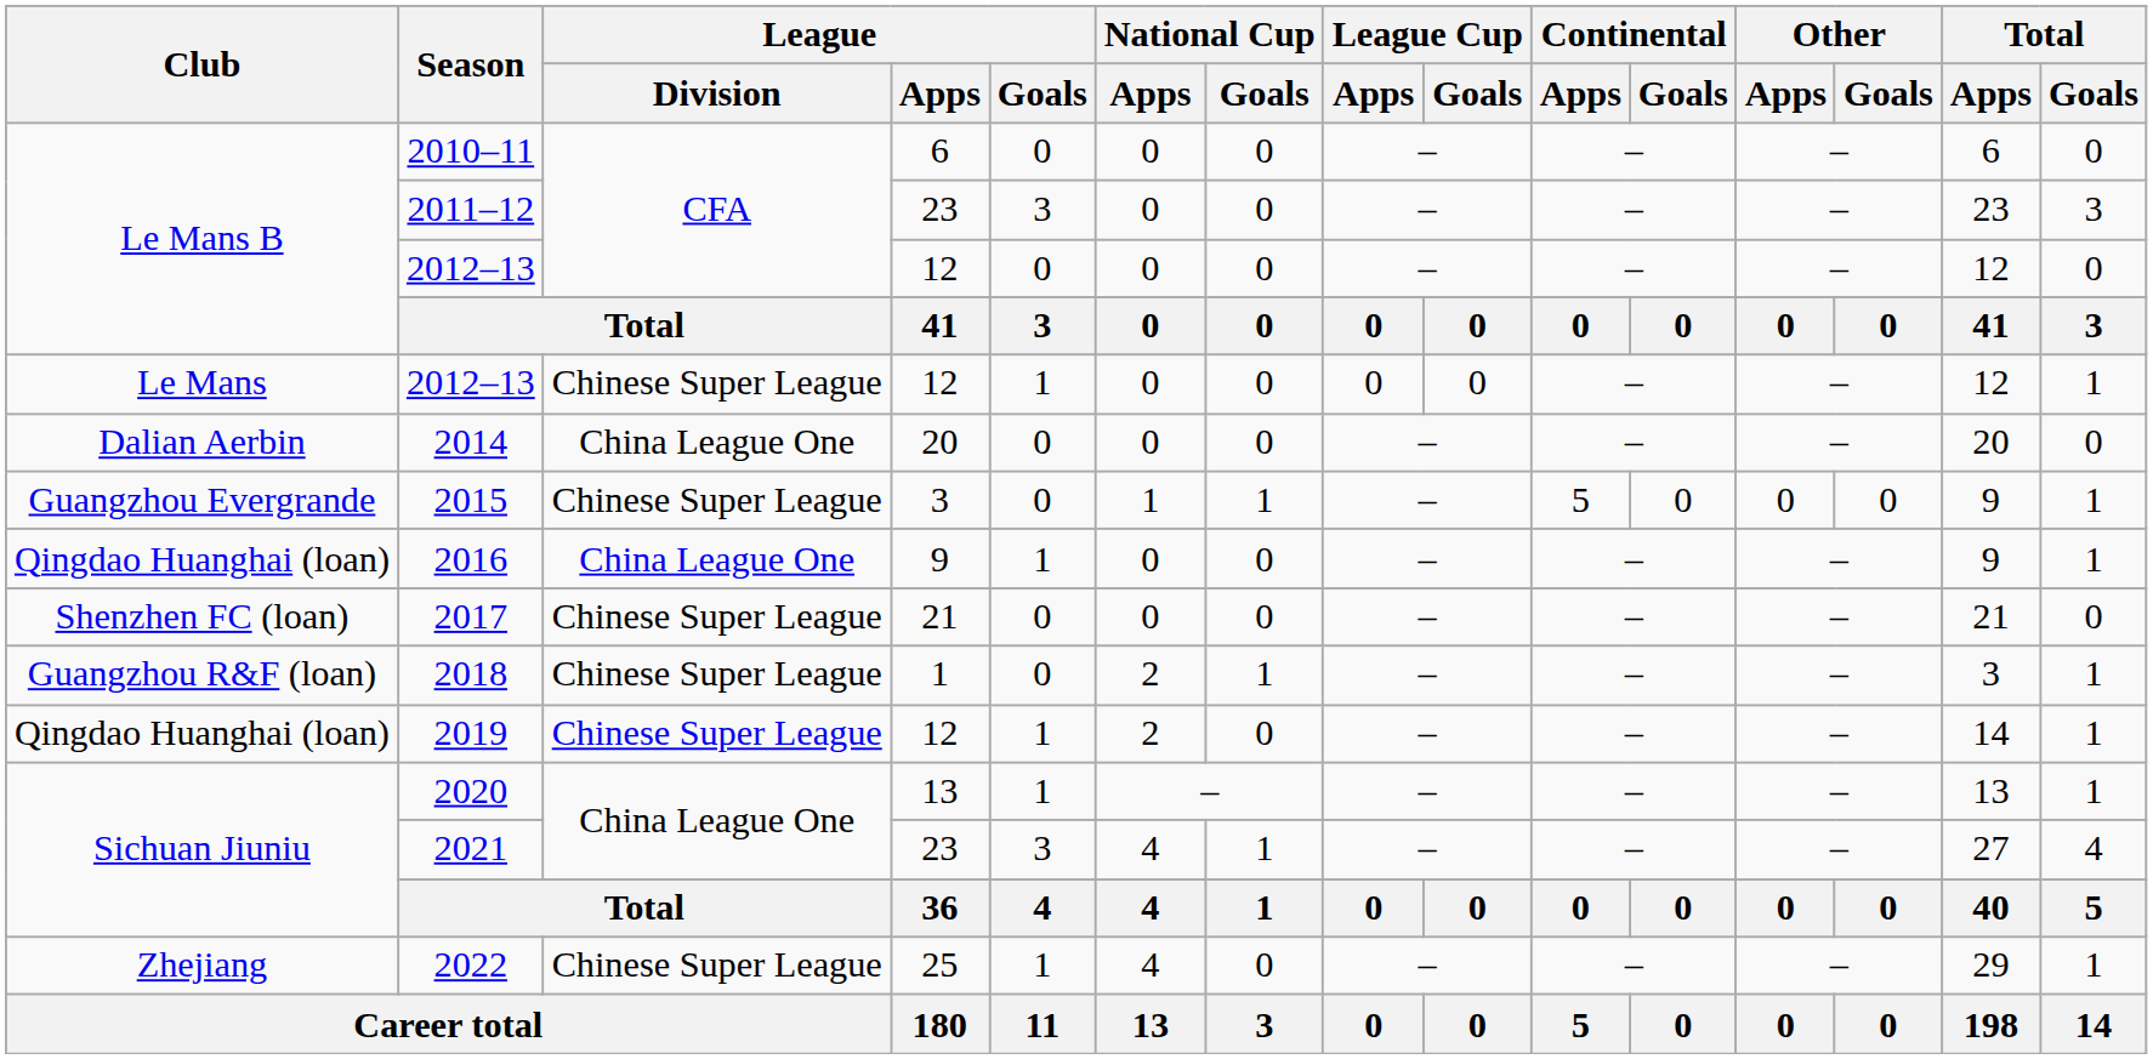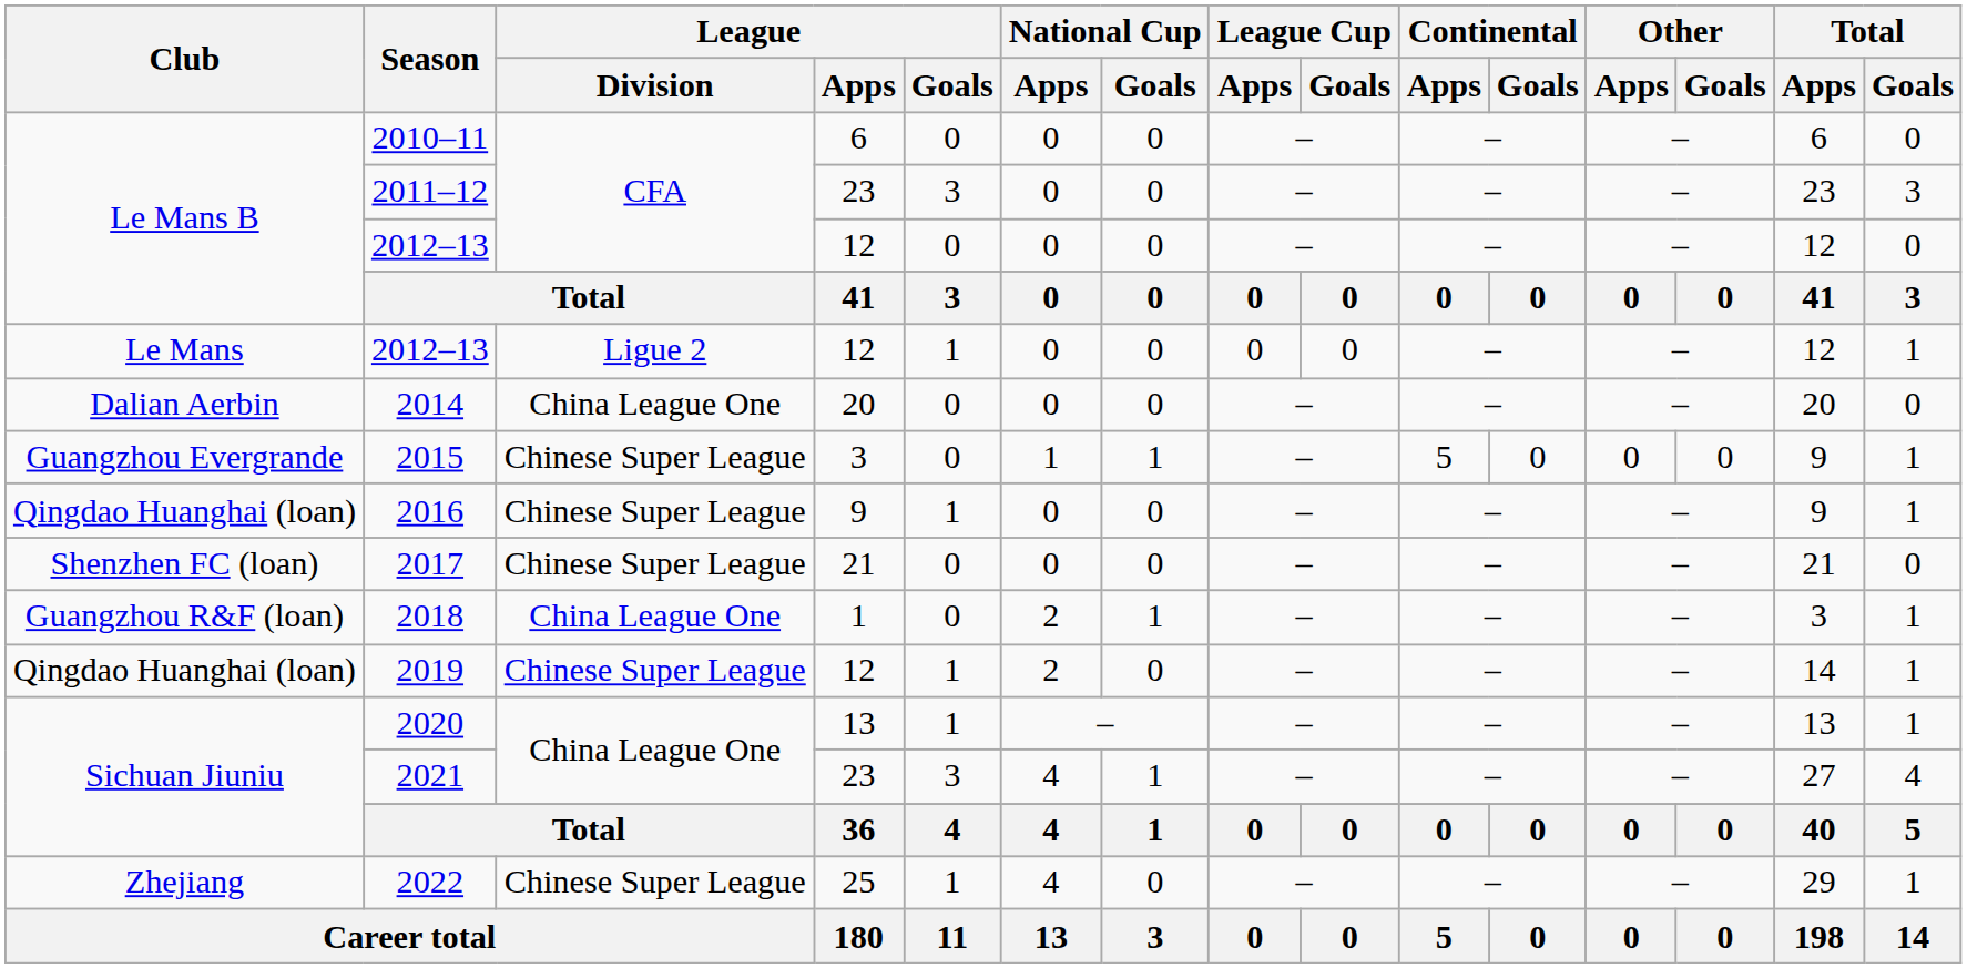Le Mans / 2012–13 | League / Division: Chinese Super League -> Ligue 2
2016 | League / Division: China League One -> Chinese Super League
2018 | League / Division: Chinese Super League -> China League One
